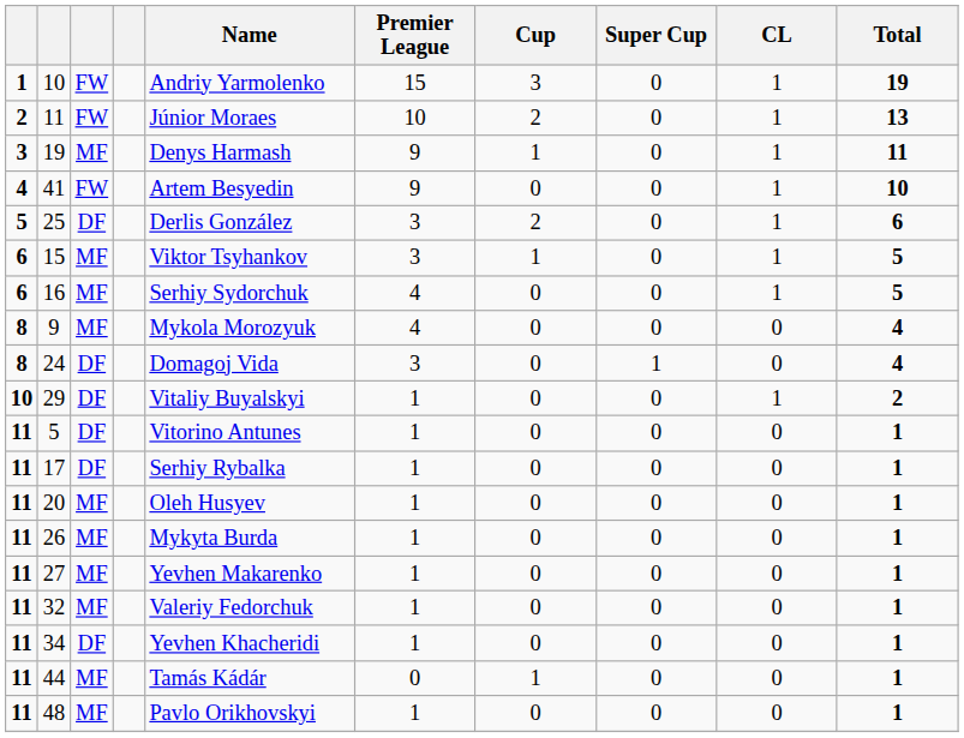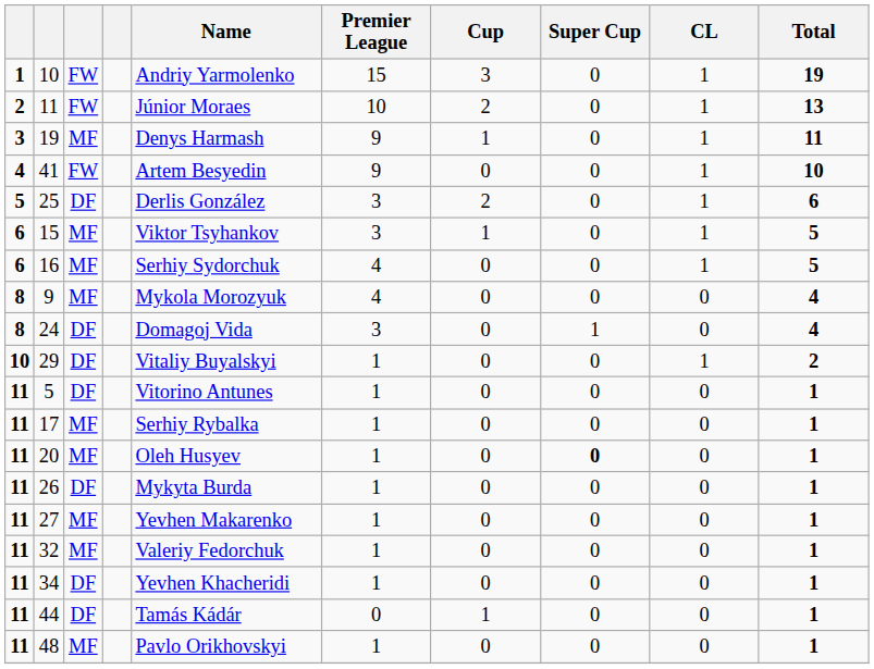17 | column 3: DF -> MF
20 | Super Cup: normal -> bold
26 | column 3: MF -> DF
44 | column 3: MF -> DF
